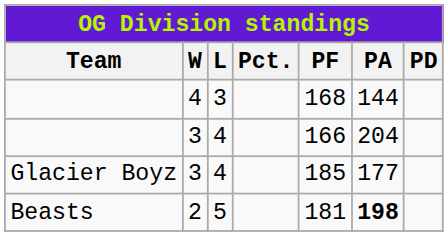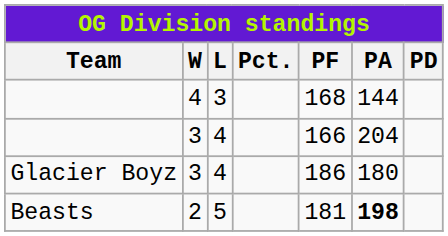Glacier Boyz | PF: 185 -> 186
Glacier Boyz | PA: 177 -> 180
